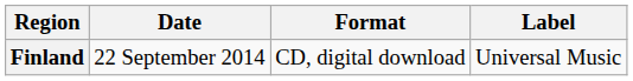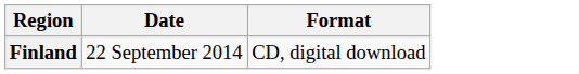- column: Label | Universal Music
